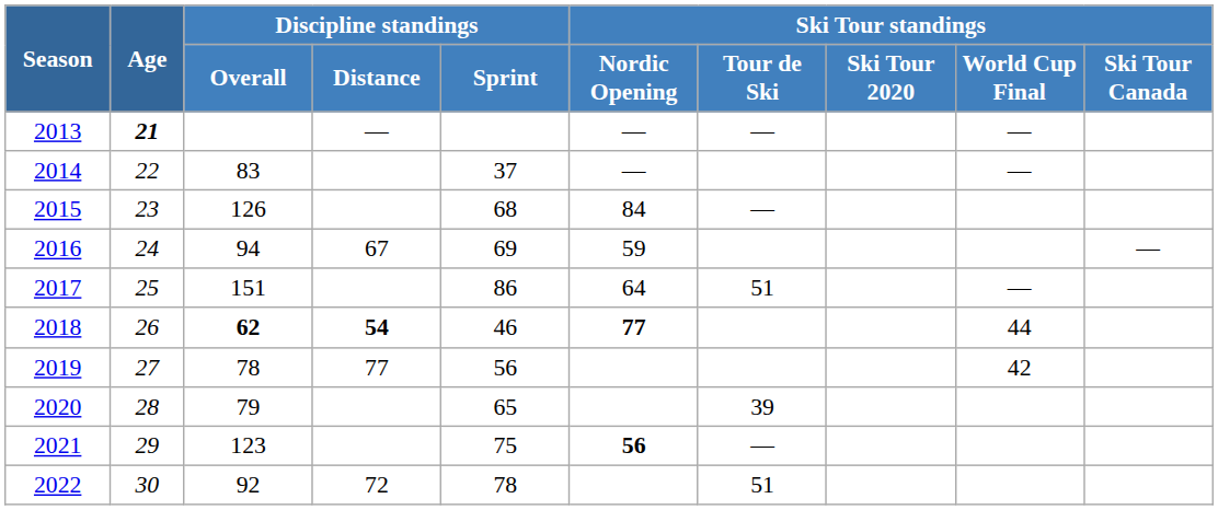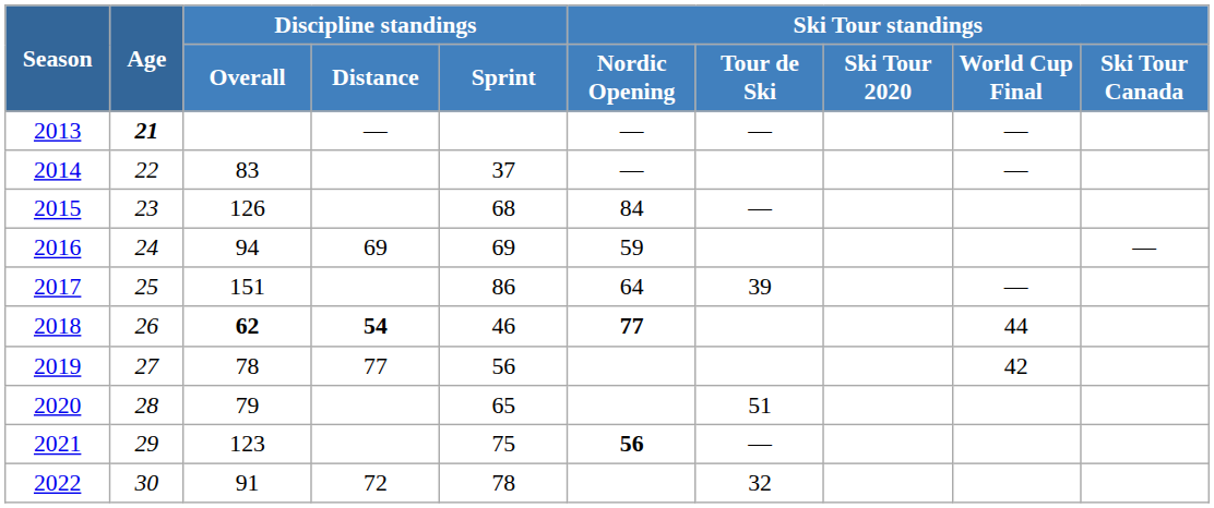2016 | Discipline standings / Distance: 67 -> 69
2017 | Ski Tour standings / Tour de Ski: 51 -> 39
2020 | Ski Tour standings / Tour de Ski: 39 -> 51
2022 | Discipline standings / Overall: 92 -> 91
2022 | Ski Tour standings / Tour de Ski: 51 -> 32
